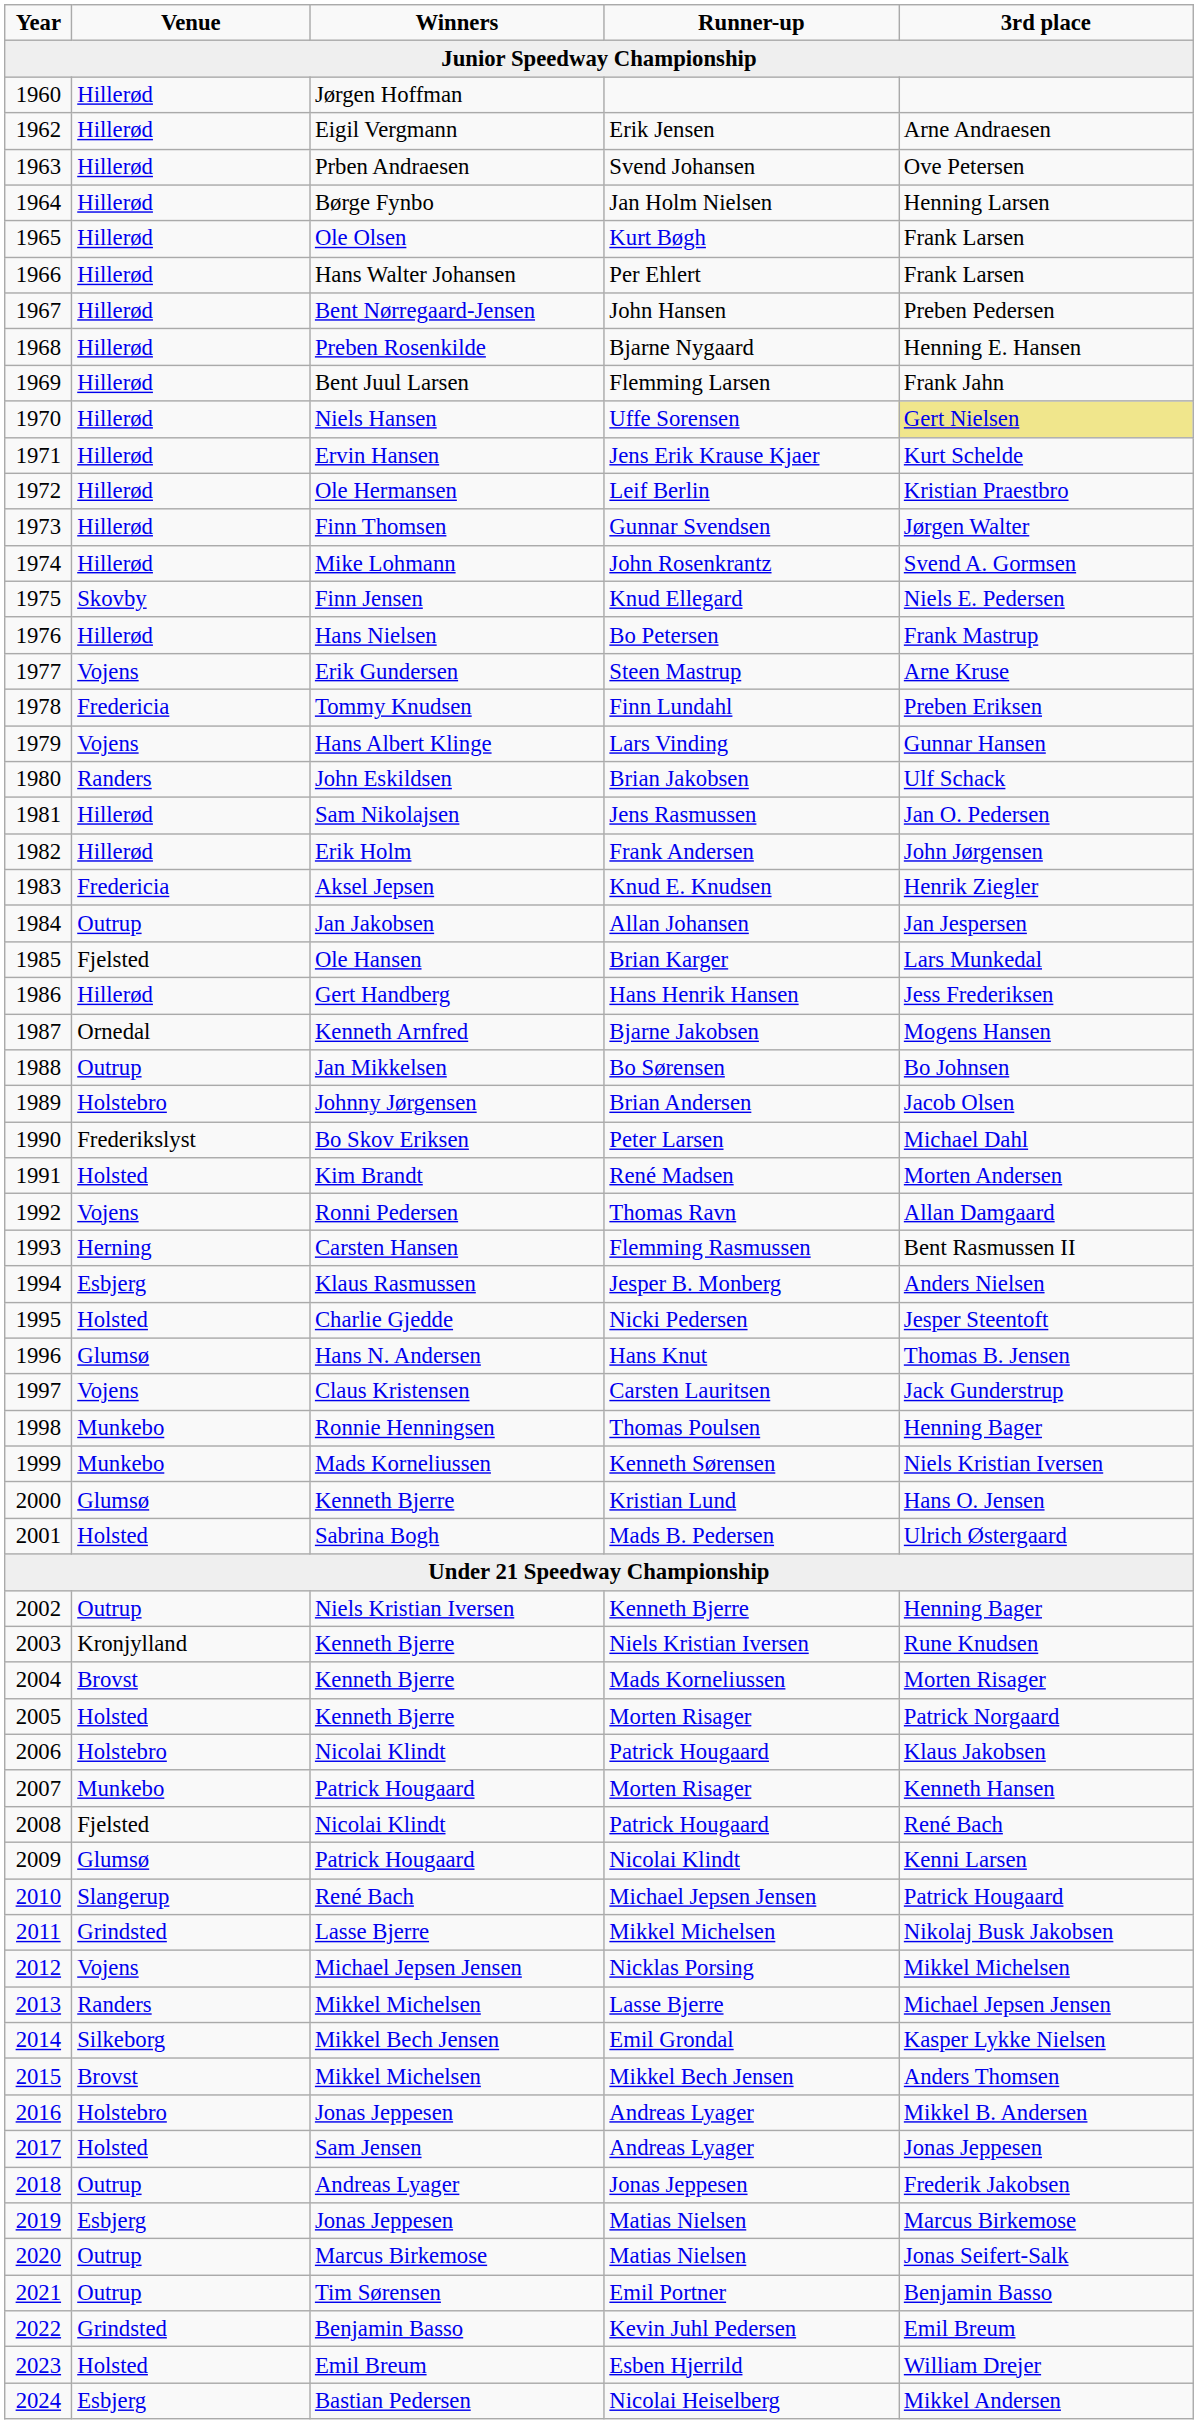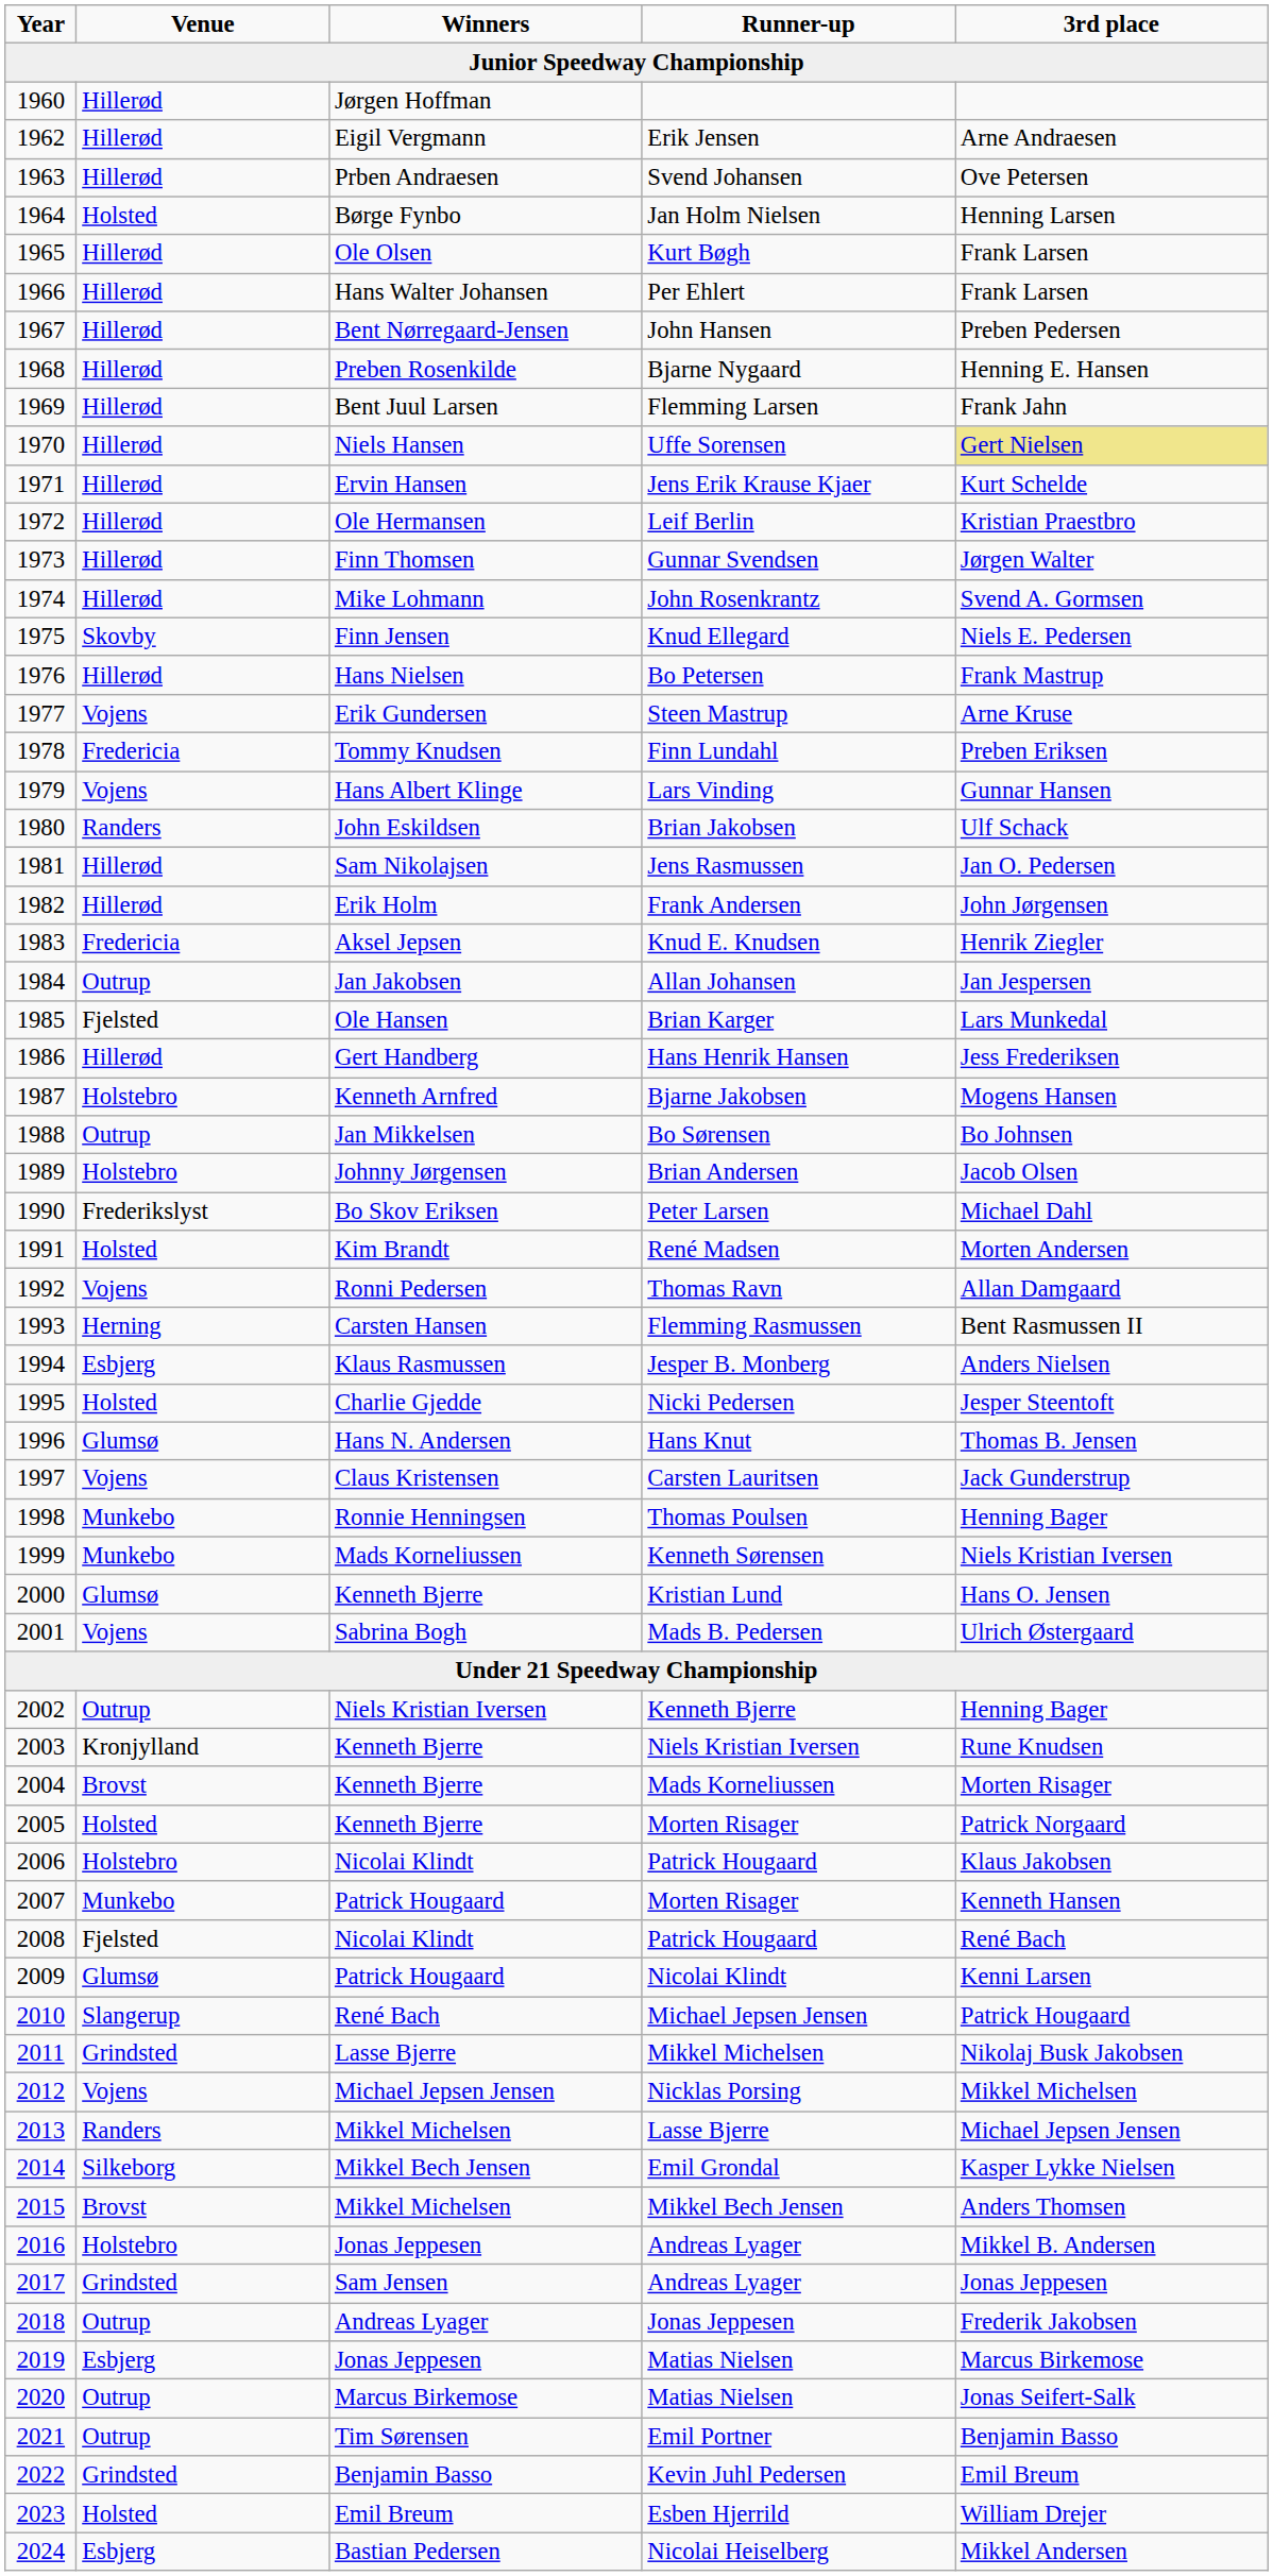Jan Holm Nielsen | Venue: Hillerød -> Holsted
Bjarne Jakobsen | Venue: Ornedal -> Holstebro
Mads B. Pedersen | Venue: Holsted -> Vojens
2017 / Andreas Lyager | Venue: Holsted -> Grindsted
